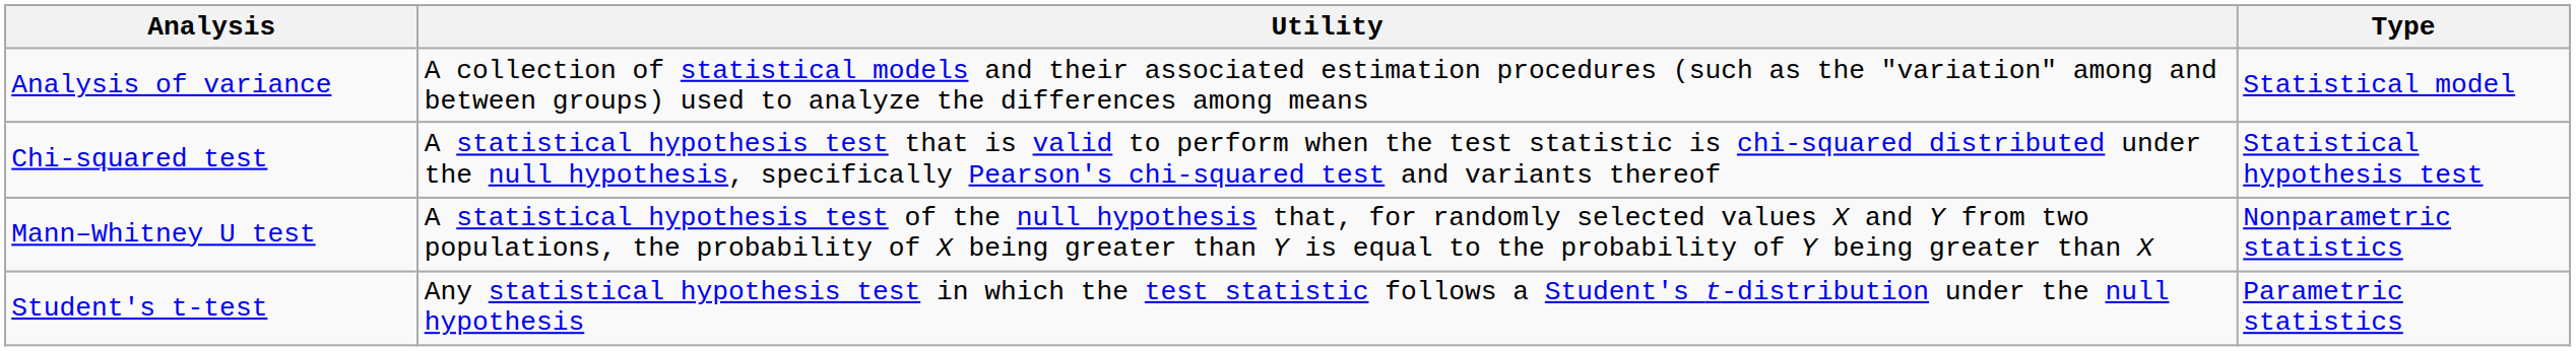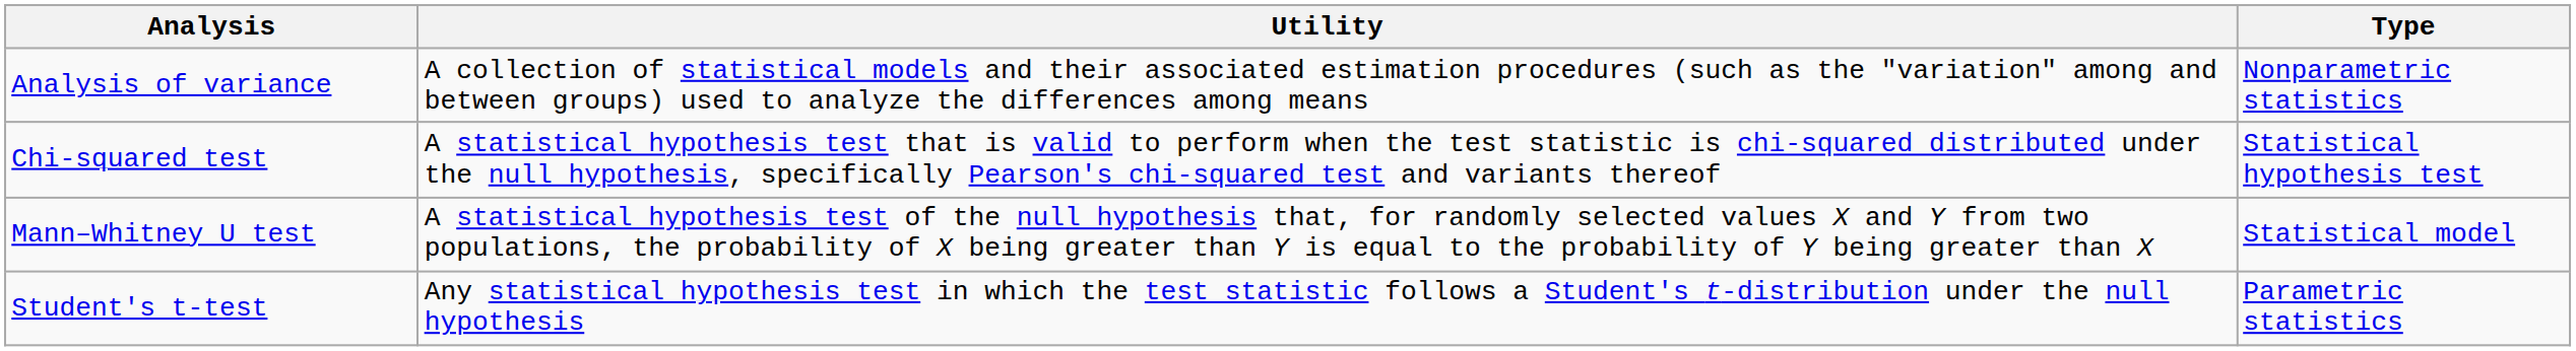Analysis of variance | Type: Statistical model -> Nonparametric statistics
Mann–Whitney U test | Type: Nonparametric statistics -> Statistical model
